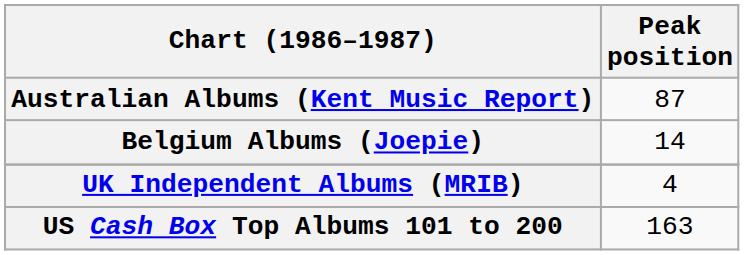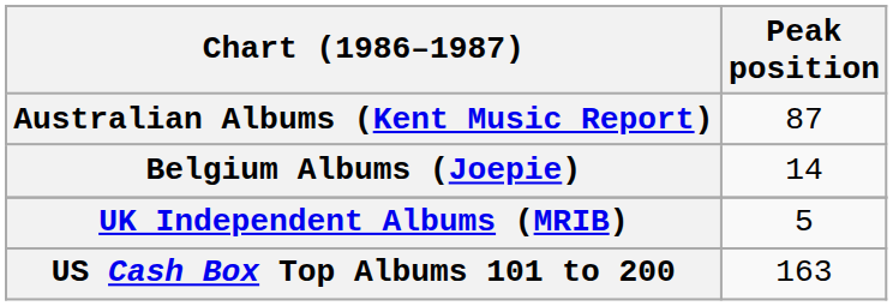UK Independent Albums (MRIB) | Peak position: 4 -> 5
